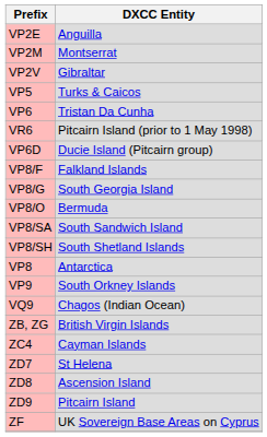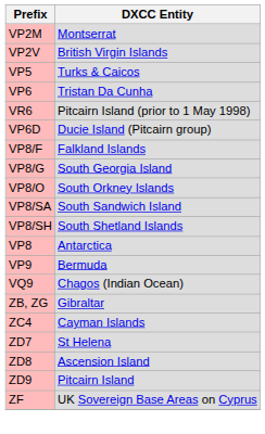- row: VP2E | Anguilla
VP2V | DXCC Entity: Gibraltar -> British Virgin Islands
VP8/O | DXCC Entity: Bermuda -> South Orkney Islands
VP9 | DXCC Entity: South Orkney Islands -> Bermuda
ZB, ZG | DXCC Entity: British Virgin Islands -> Gibraltar
